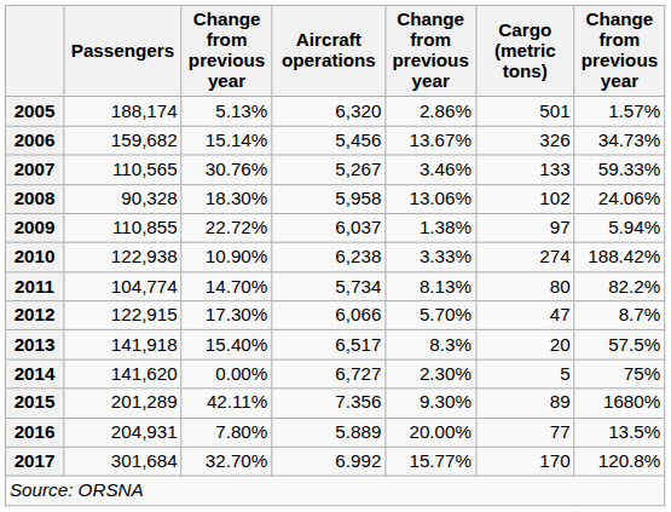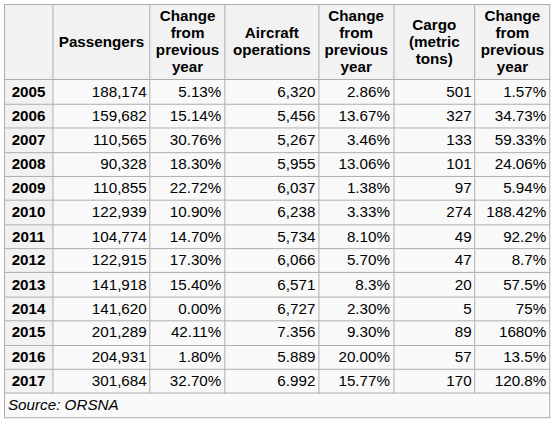2006 | Cargo (metric tons): 326 -> 327
2008 | Aircraft operations: 5,958 -> 5,955
2008 | Cargo (metric tons): 102 -> 101
2010 | Passengers: 122,938 -> 122,939
2011 | column 5: 8.13% -> 8.10%
2011 | Cargo (metric tons): 80 -> 49
2011 | column 7: 82.2% -> 92.2%
2013 | Aircraft operations: 6,517 -> 6,571
2016 | column 3: 7.80% -> 1.80%
2016 | Cargo (metric tons): 77 -> 57
